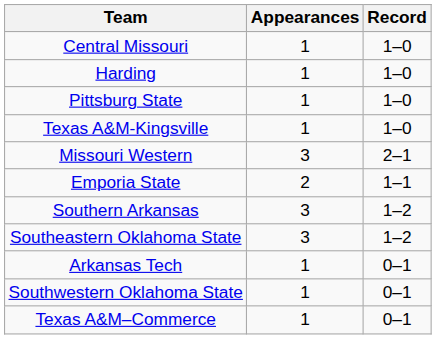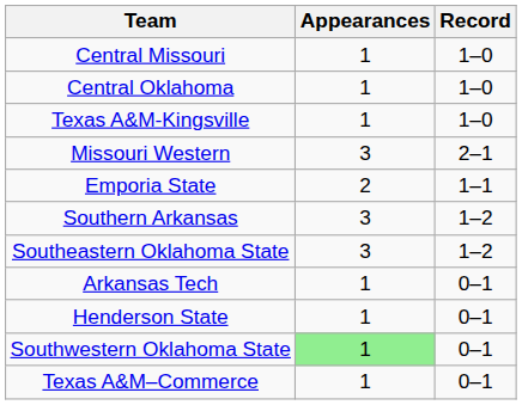+ row: Central Oklahoma | 1 | 1–0
- row: Harding | 1 | 1–0
- row: Pittsburg State | 1 | 1–0
+ row: Henderson State | 1 | 0–1
Southwestern Oklahoma State | Appearances: no background -> lightgreen background
